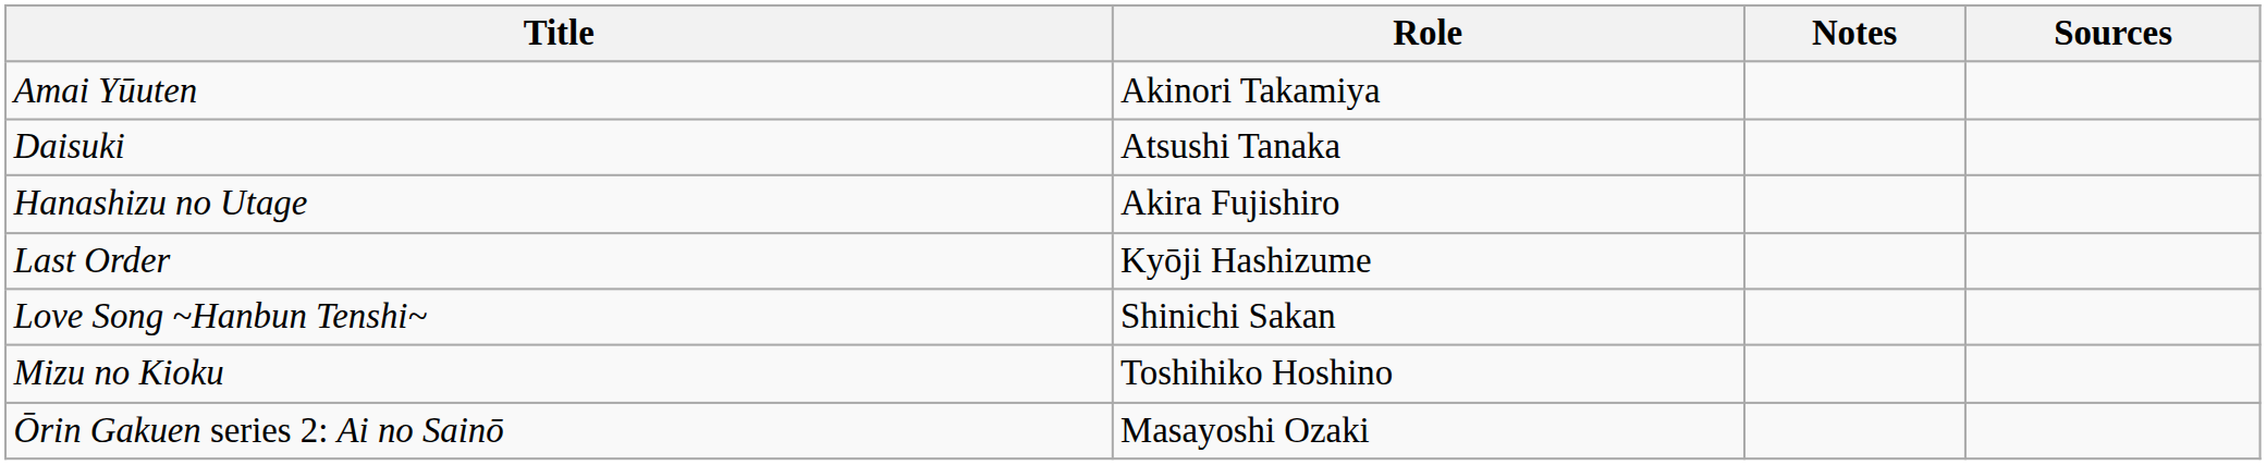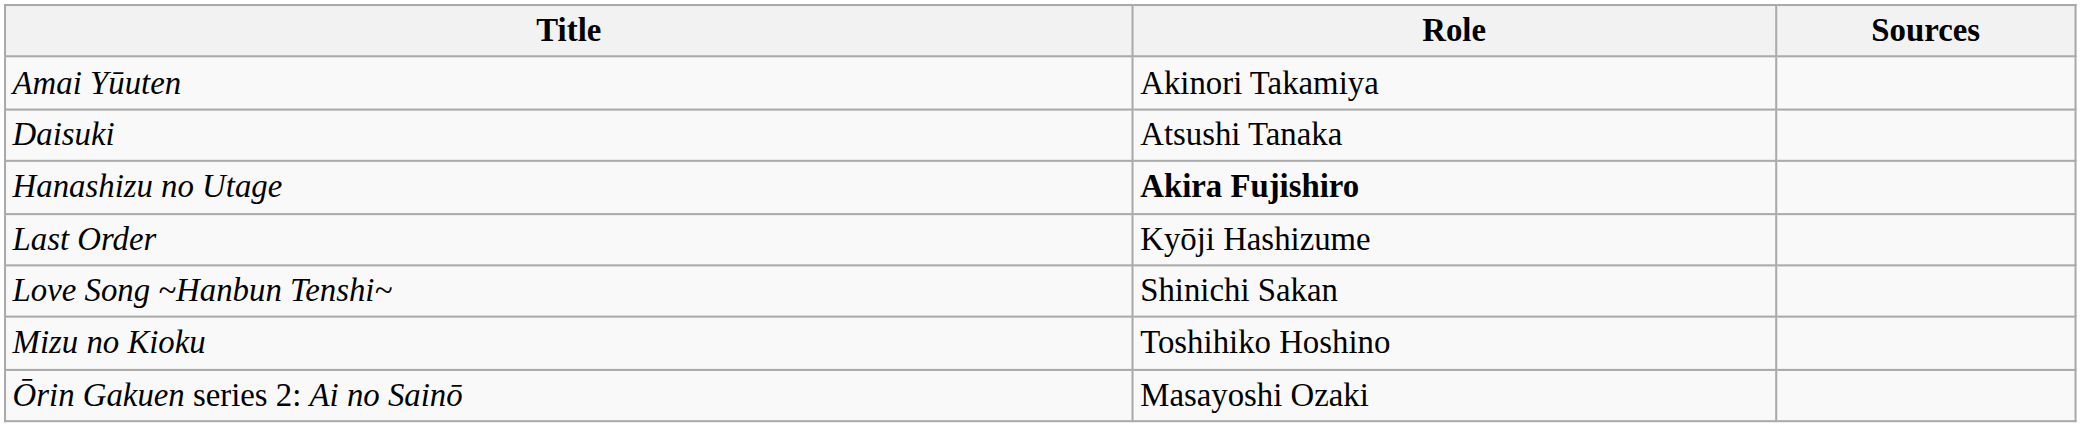- column: Notes
Hanashizu no Utage | Role: normal -> bold
